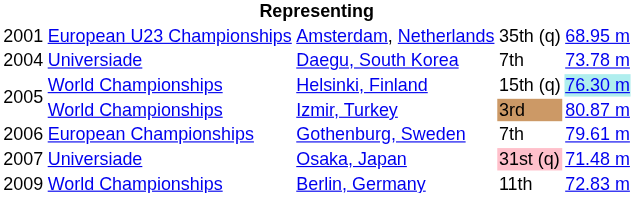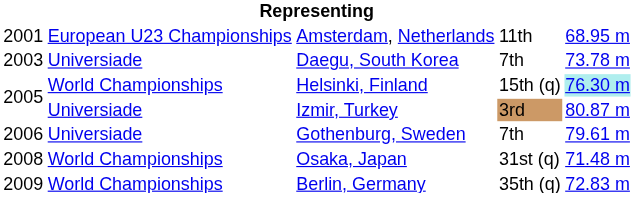Amsterdam, Netherlands | column 4: 35th (q) -> 11th
Daegu, South Korea | column 1: 2004 -> 2003
Izmir, Turkey | column 2: World Championships -> Universiade
Gothenburg, Sweden | column 2: European Championships -> Universiade
Osaka, Japan | column 1: 2007 -> 2008
Osaka, Japan | column 2: Universiade -> World Championships
Osaka, Japan | column 4: pink background -> no background
Berlin, Germany | column 4: 11th -> 35th (q)
